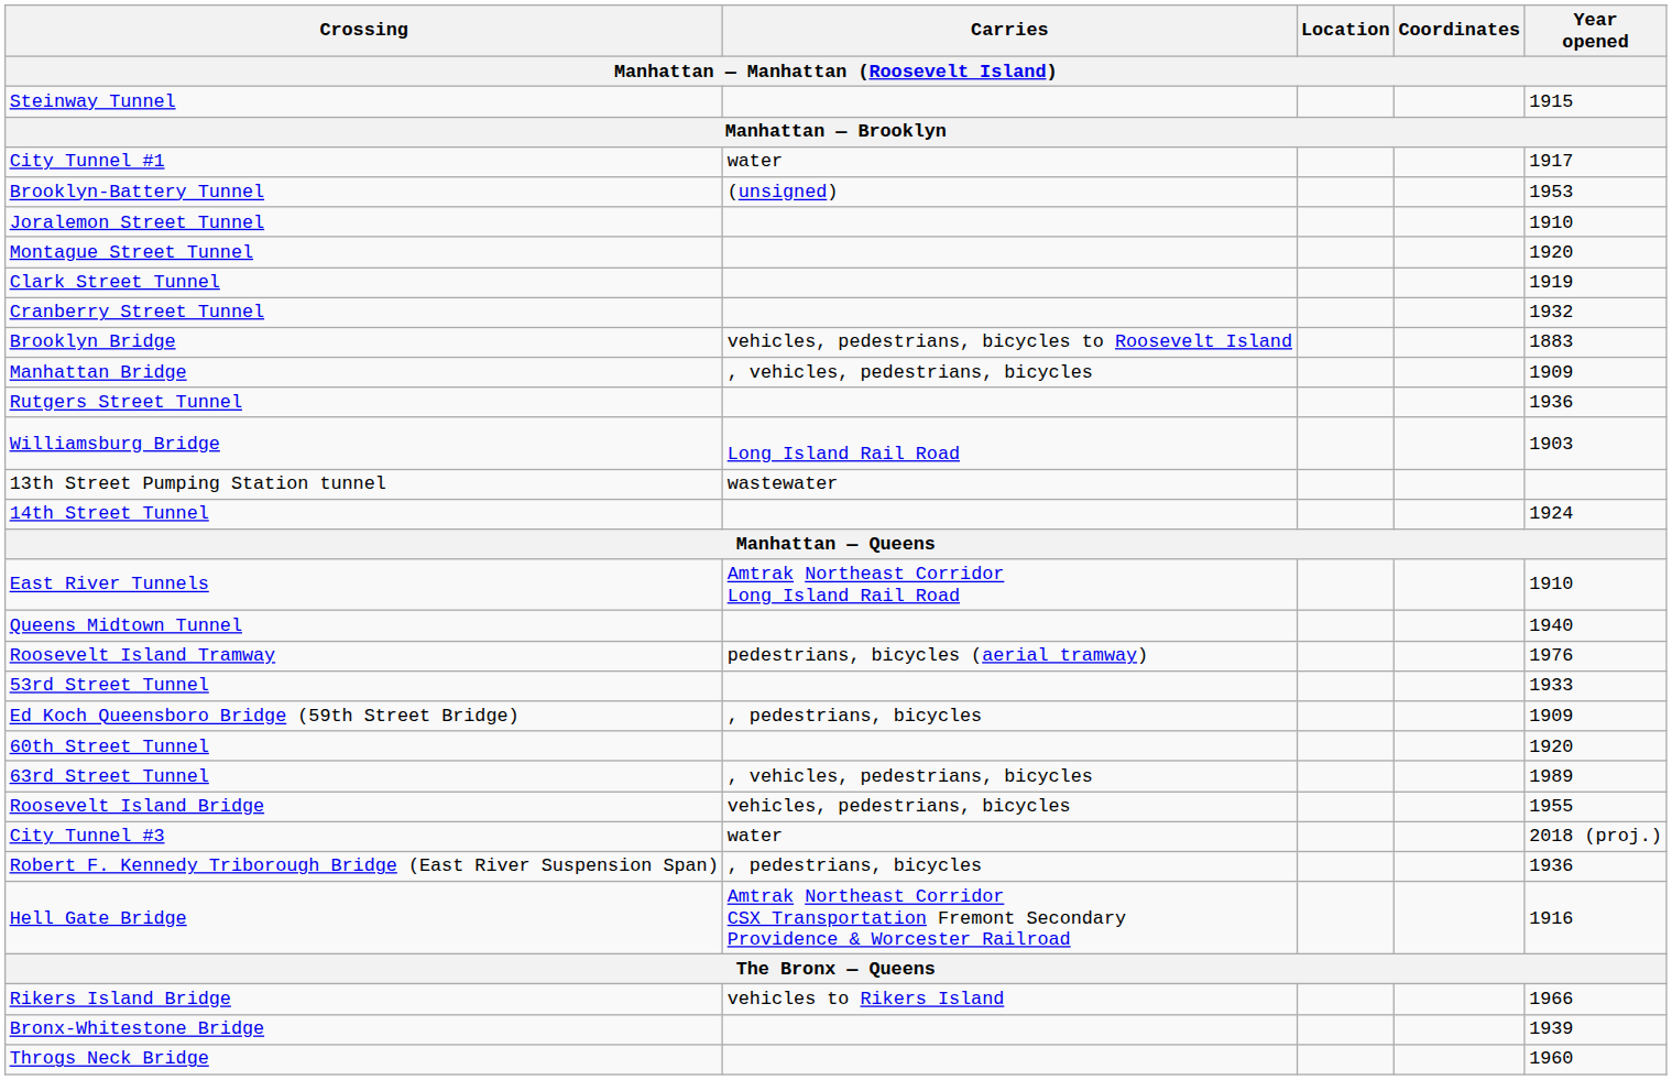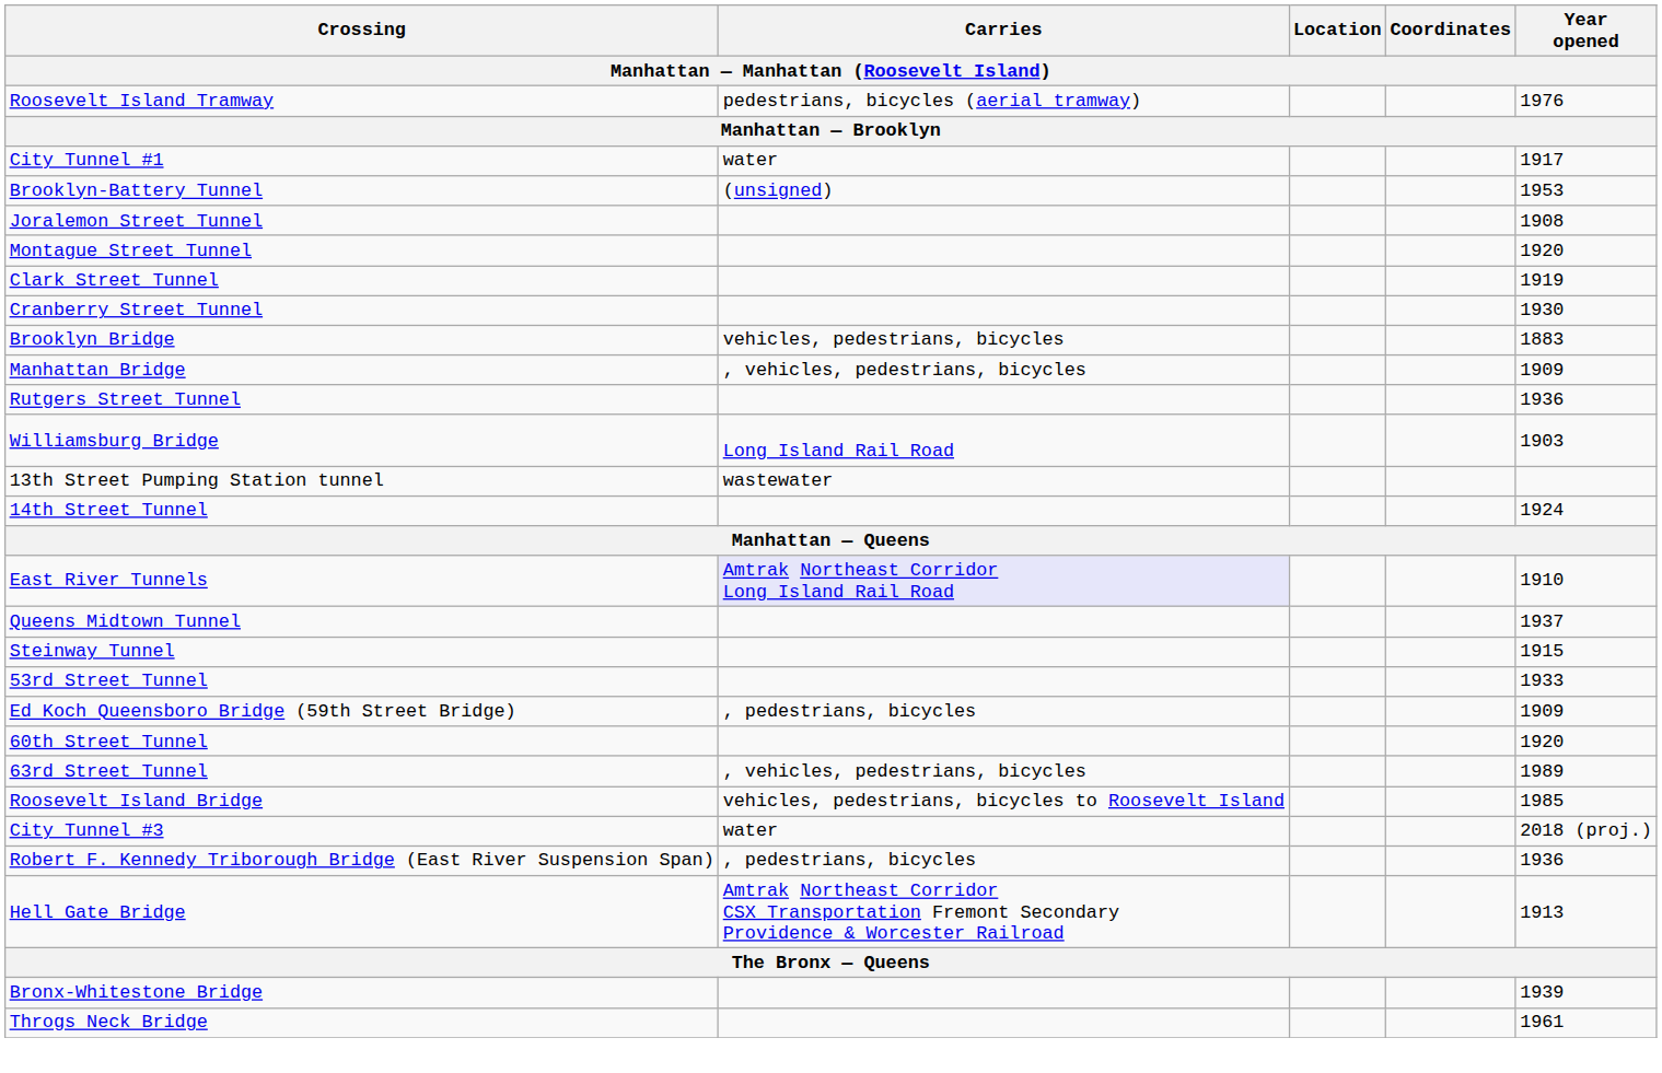rows swapped: Roosevelt Island Tramway <-> Steinway Tunnel
Joralemon Street Tunnel | Year opened: 1910 -> 1908
Cranberry Street Tunnel | Year opened: 1932 -> 1930
Brooklyn Bridge | Carries: vehicles, pedestrians, bicycles to Roosevelt Island -> vehicles, pedestrians, bicycles
East River Tunnels | Carries: no background -> lavender background
Queens Midtown Tunnel | Year opened: 1940 -> 1937
Roosevelt Island Bridge | Carries: vehicles, pedestrians, bicycles -> vehicles, pedestrians, bicycles to Roosevelt Island
Roosevelt Island Bridge | Year opened: 1955 -> 1985
Hell Gate Bridge | Year opened: 1916 -> 1913
- row: Rikers Island Bridge | vehicles to Rikers Island | 1966
Throgs Neck Bridge | Year opened: 1960 -> 1961
